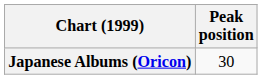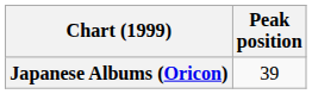Japanese Albums (Oricon) | Peak position: 30 -> 39
